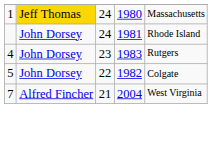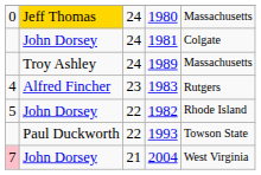1980 | column 1: 1 -> 0
1981 | column 5: Rhode Island -> Colgate
+ row: Troy Ashley | 24 | 1989 | Massachusetts
1983 | column 2: John Dorsey -> Alfred Fincher
1982 | column 5: Colgate -> Rhode Island
+ row: Paul Duckworth | 22 | 1993 | Towson State
2004 | column 1: no background -> pink background
2004 | column 2: Alfred Fincher -> John Dorsey
